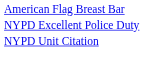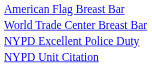+ row: World Trade Center Breast Bar
